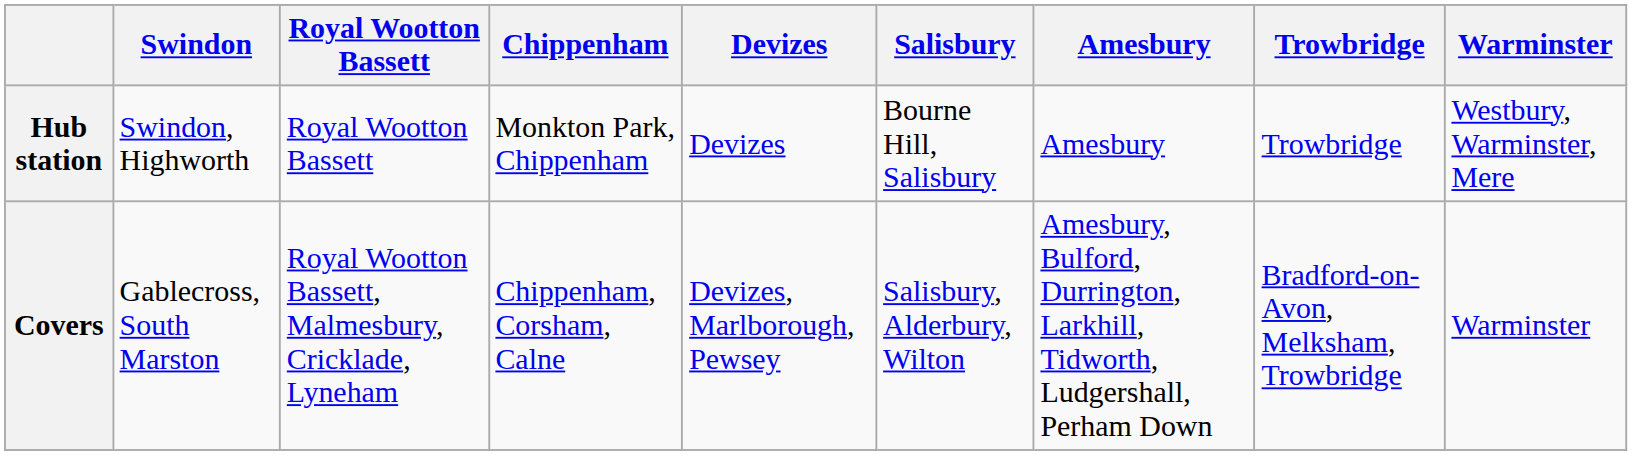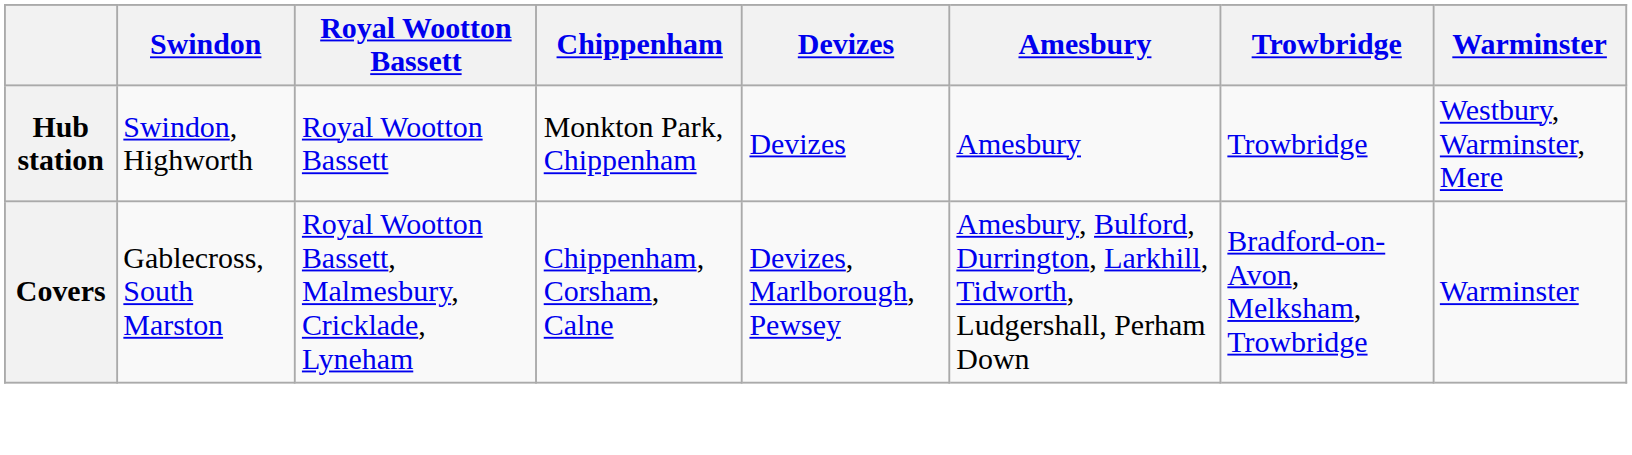- column: Salisbury | Bourne Hill, Salisbury | Salisbury, Alderbury, Wilton
